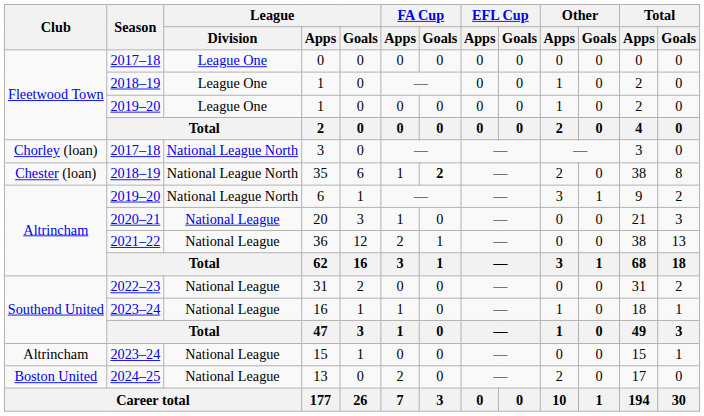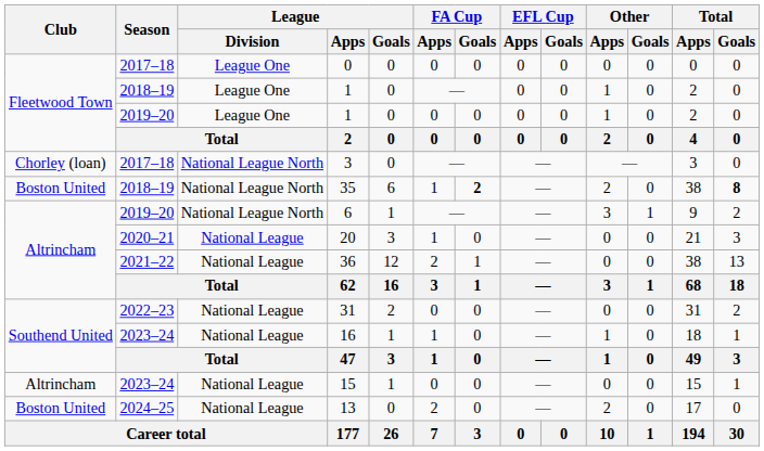35 | Club: Chester (loan) -> Boston United
35 | Total / Goals: normal -> bold
